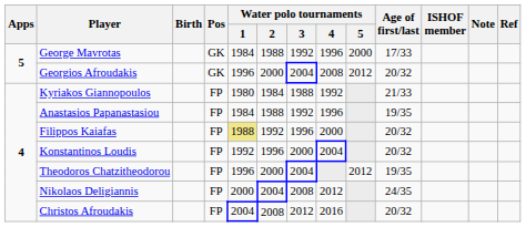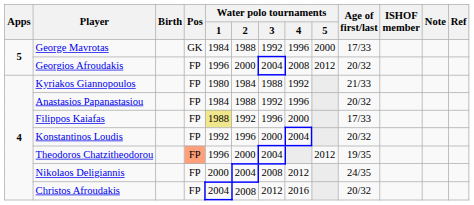Georgios Afroudakis | Pos: GK -> FP
Anastasios Papanastasiou | Age of first/last: 19/35 -> 20/32
Filippos Kaiafas | Age of first/last: 20/32 -> 17/33
Theodoros Chatzitheodorou | Pos: no background -> lightsalmon background
